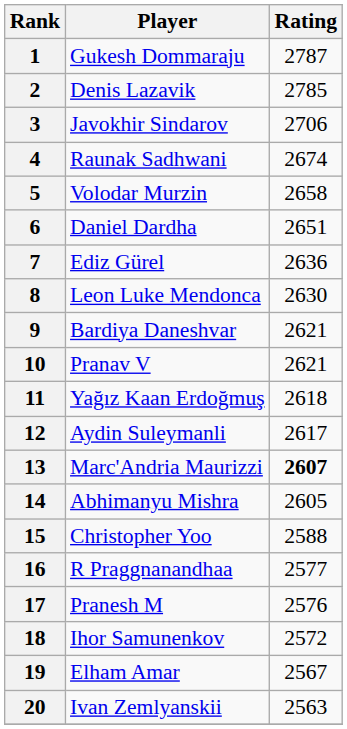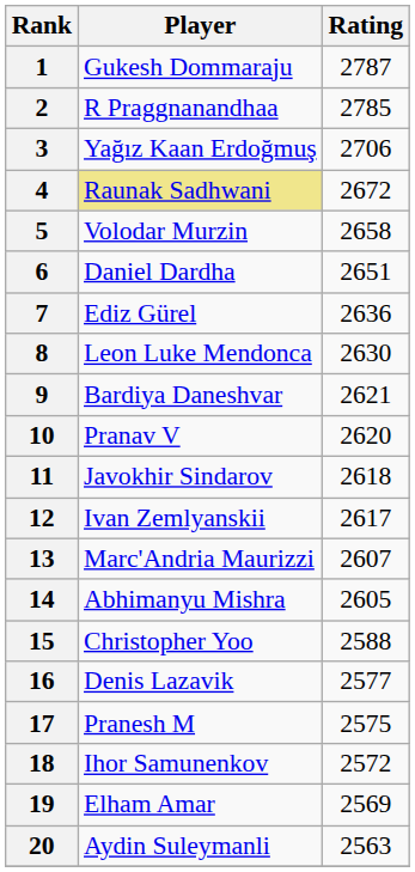2 | Player: Denis Lazavik -> R Praggnanandhaa
3 | Player: Javokhir Sindarov -> Yağız Kaan Erdoğmuş
4 | Player: no background -> khaki background
4 | Rating: 2674 -> 2672
10 | Rating: 2621 -> 2620
11 | Player: Yağız Kaan Erdoğmuş -> Javokhir Sindarov
12 | Player: Aydin Suleymanli -> Ivan Zemlyanskii
13 | Rating: bold -> normal
16 | Player: R Praggnanandhaa -> Denis Lazavik
17 | Rating: 2576 -> 2575
19 | Rating: 2567 -> 2569
20 | Player: Ivan Zemlyanskii -> Aydin Suleymanli
